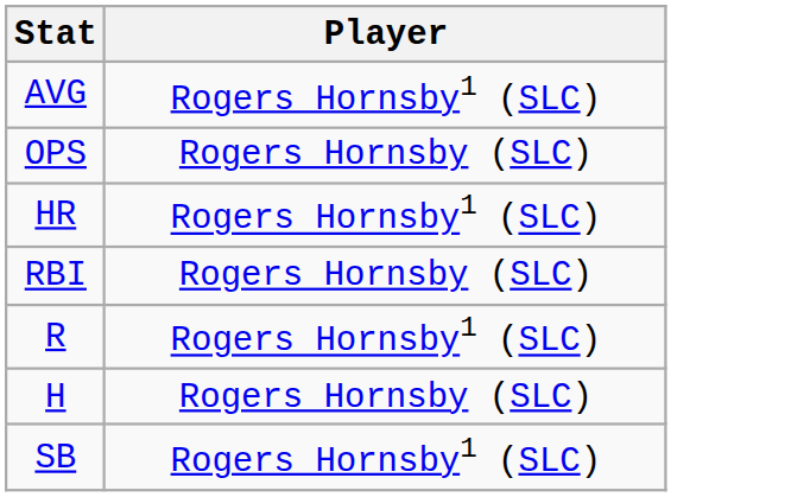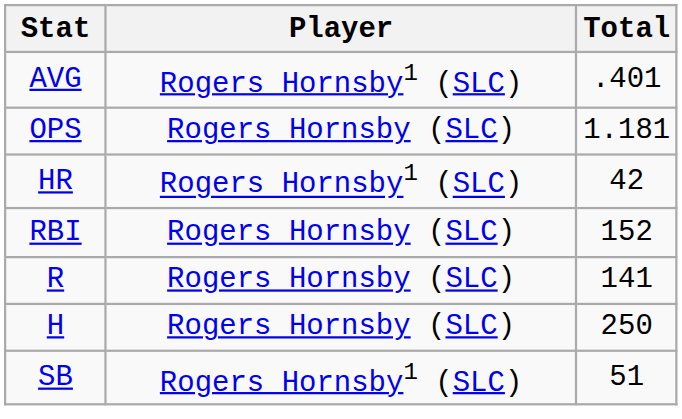+ column: Total | .401 | 1.181 | 42 | 152 | 141 | 250 | 51
R | Player: Rogers Hornsby1 (SLC) -> Rogers Hornsby (SLC)
